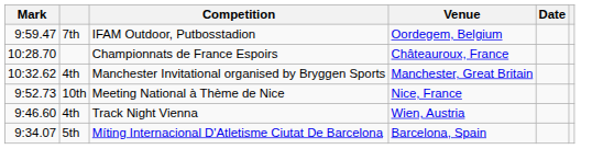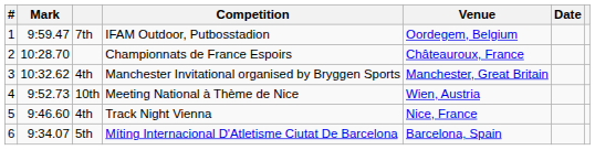+ column: # | 1 | 2 | 3 | 4 | 5 | 6
Meeting National à Thème de Nice | Venue: Nice, France -> Wien, Austria
Track Night Vienna | Venue: Wien, Austria -> Nice, France
